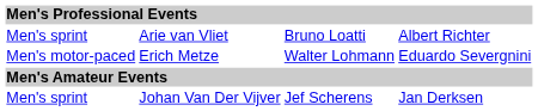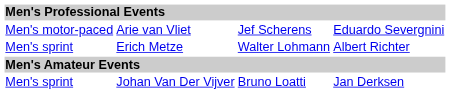Arie van Vliet | column 1: Men's sprint -> Men's motor-paced
Arie van Vliet | column 3: Bruno Loatti -> Jef Scherens
Arie van Vliet | column 4: Albert Richter -> Eduardo Severgnini
Erich Metze | column 1: Men's motor-paced -> Men's sprint
Erich Metze | column 4: Eduardo Severgnini -> Albert Richter
Johan Van Der Vijver | column 3: Jef Scherens -> Bruno Loatti
